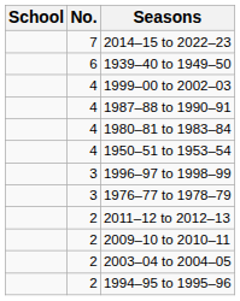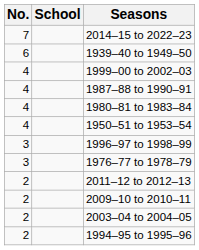columns swapped: No. <-> School
